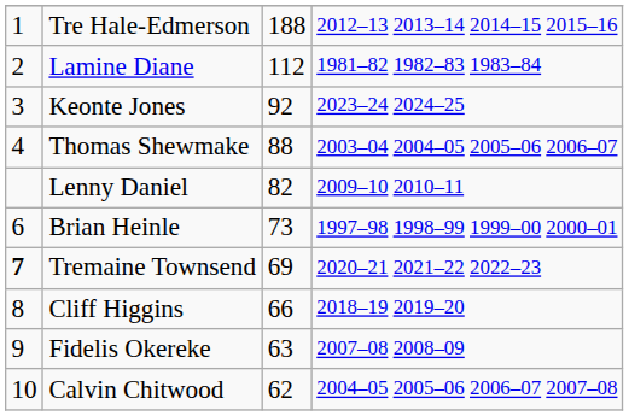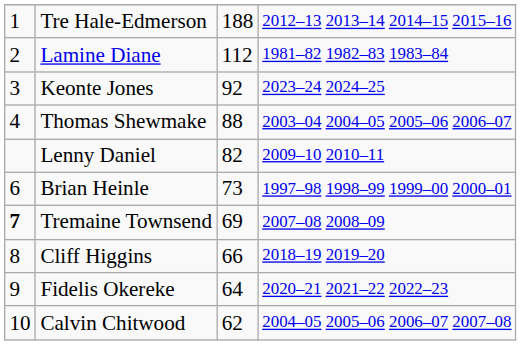Tremaine Townsend | column 4: 2020–21 2021–22 2022–23 -> 2007–08 2008–09
Fidelis Okereke | column 3: 63 -> 64
Fidelis Okereke | column 4: 2007–08 2008–09 -> 2020–21 2021–22 2022–23
